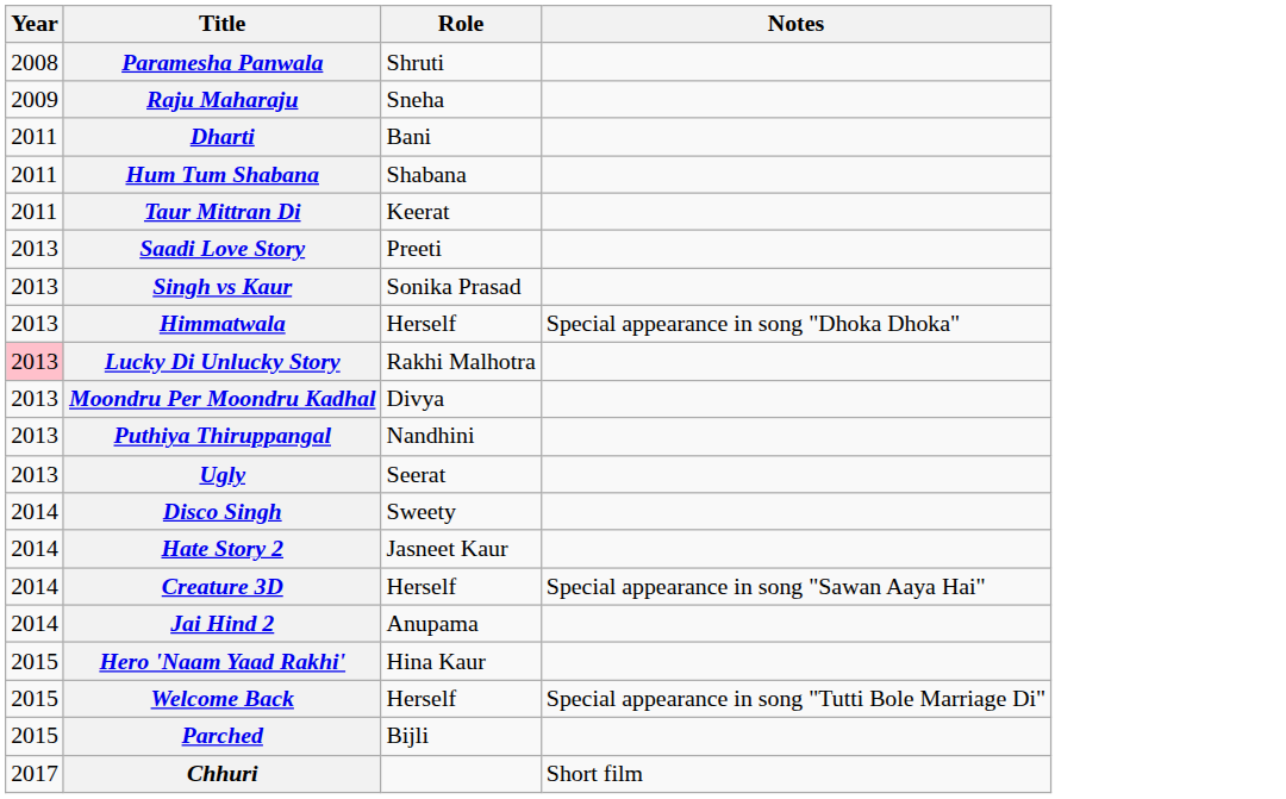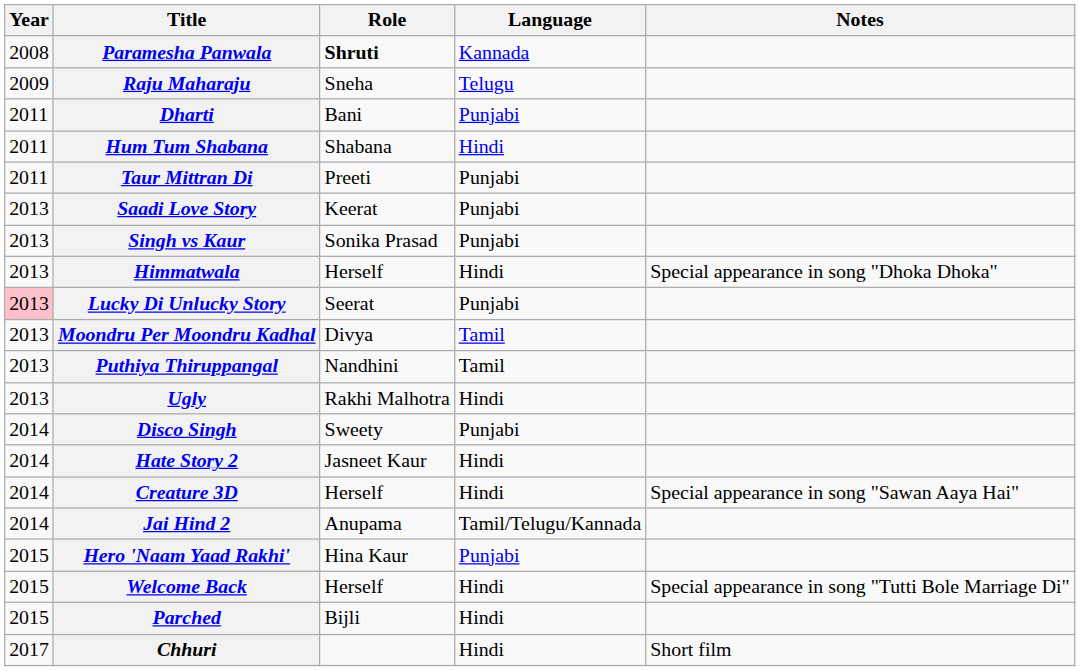+ column: Language | Kannada | Telugu | Punjabi | Hindi | Punjabi | Punjabi | Punjabi | Hindi | Punjabi | Tamil | Tamil | Hindi | Punjabi | Hindi | Hindi | Tamil/Telugu/Kannada | Punjabi | Hindi | Hindi | Hindi
Paramesha Panwala | Role: normal -> bold
Taur Mittran Di | Role: Keerat -> Preeti
Saadi Love Story | Role: Preeti -> Keerat
Lucky Di Unlucky Story | Role: Rakhi Malhotra -> Seerat
Ugly | Role: Seerat -> Rakhi Malhotra
